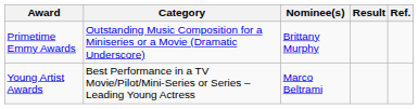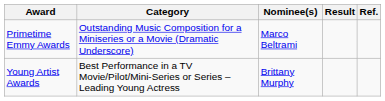Primetime Emmy Awards | Nominee(s): Brittany Murphy -> Marco Beltrami
Young Artist Awards | Nominee(s): Marco Beltrami -> Brittany Murphy
